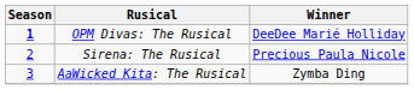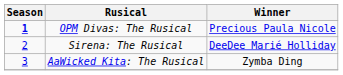OPM Divas: The Rusical | Winner: DeeDee Marié Holliday -> Precious Paula Nicole
Sirena: The Rusical | Winner: Precious Paula Nicole -> DeeDee Marié Holliday
